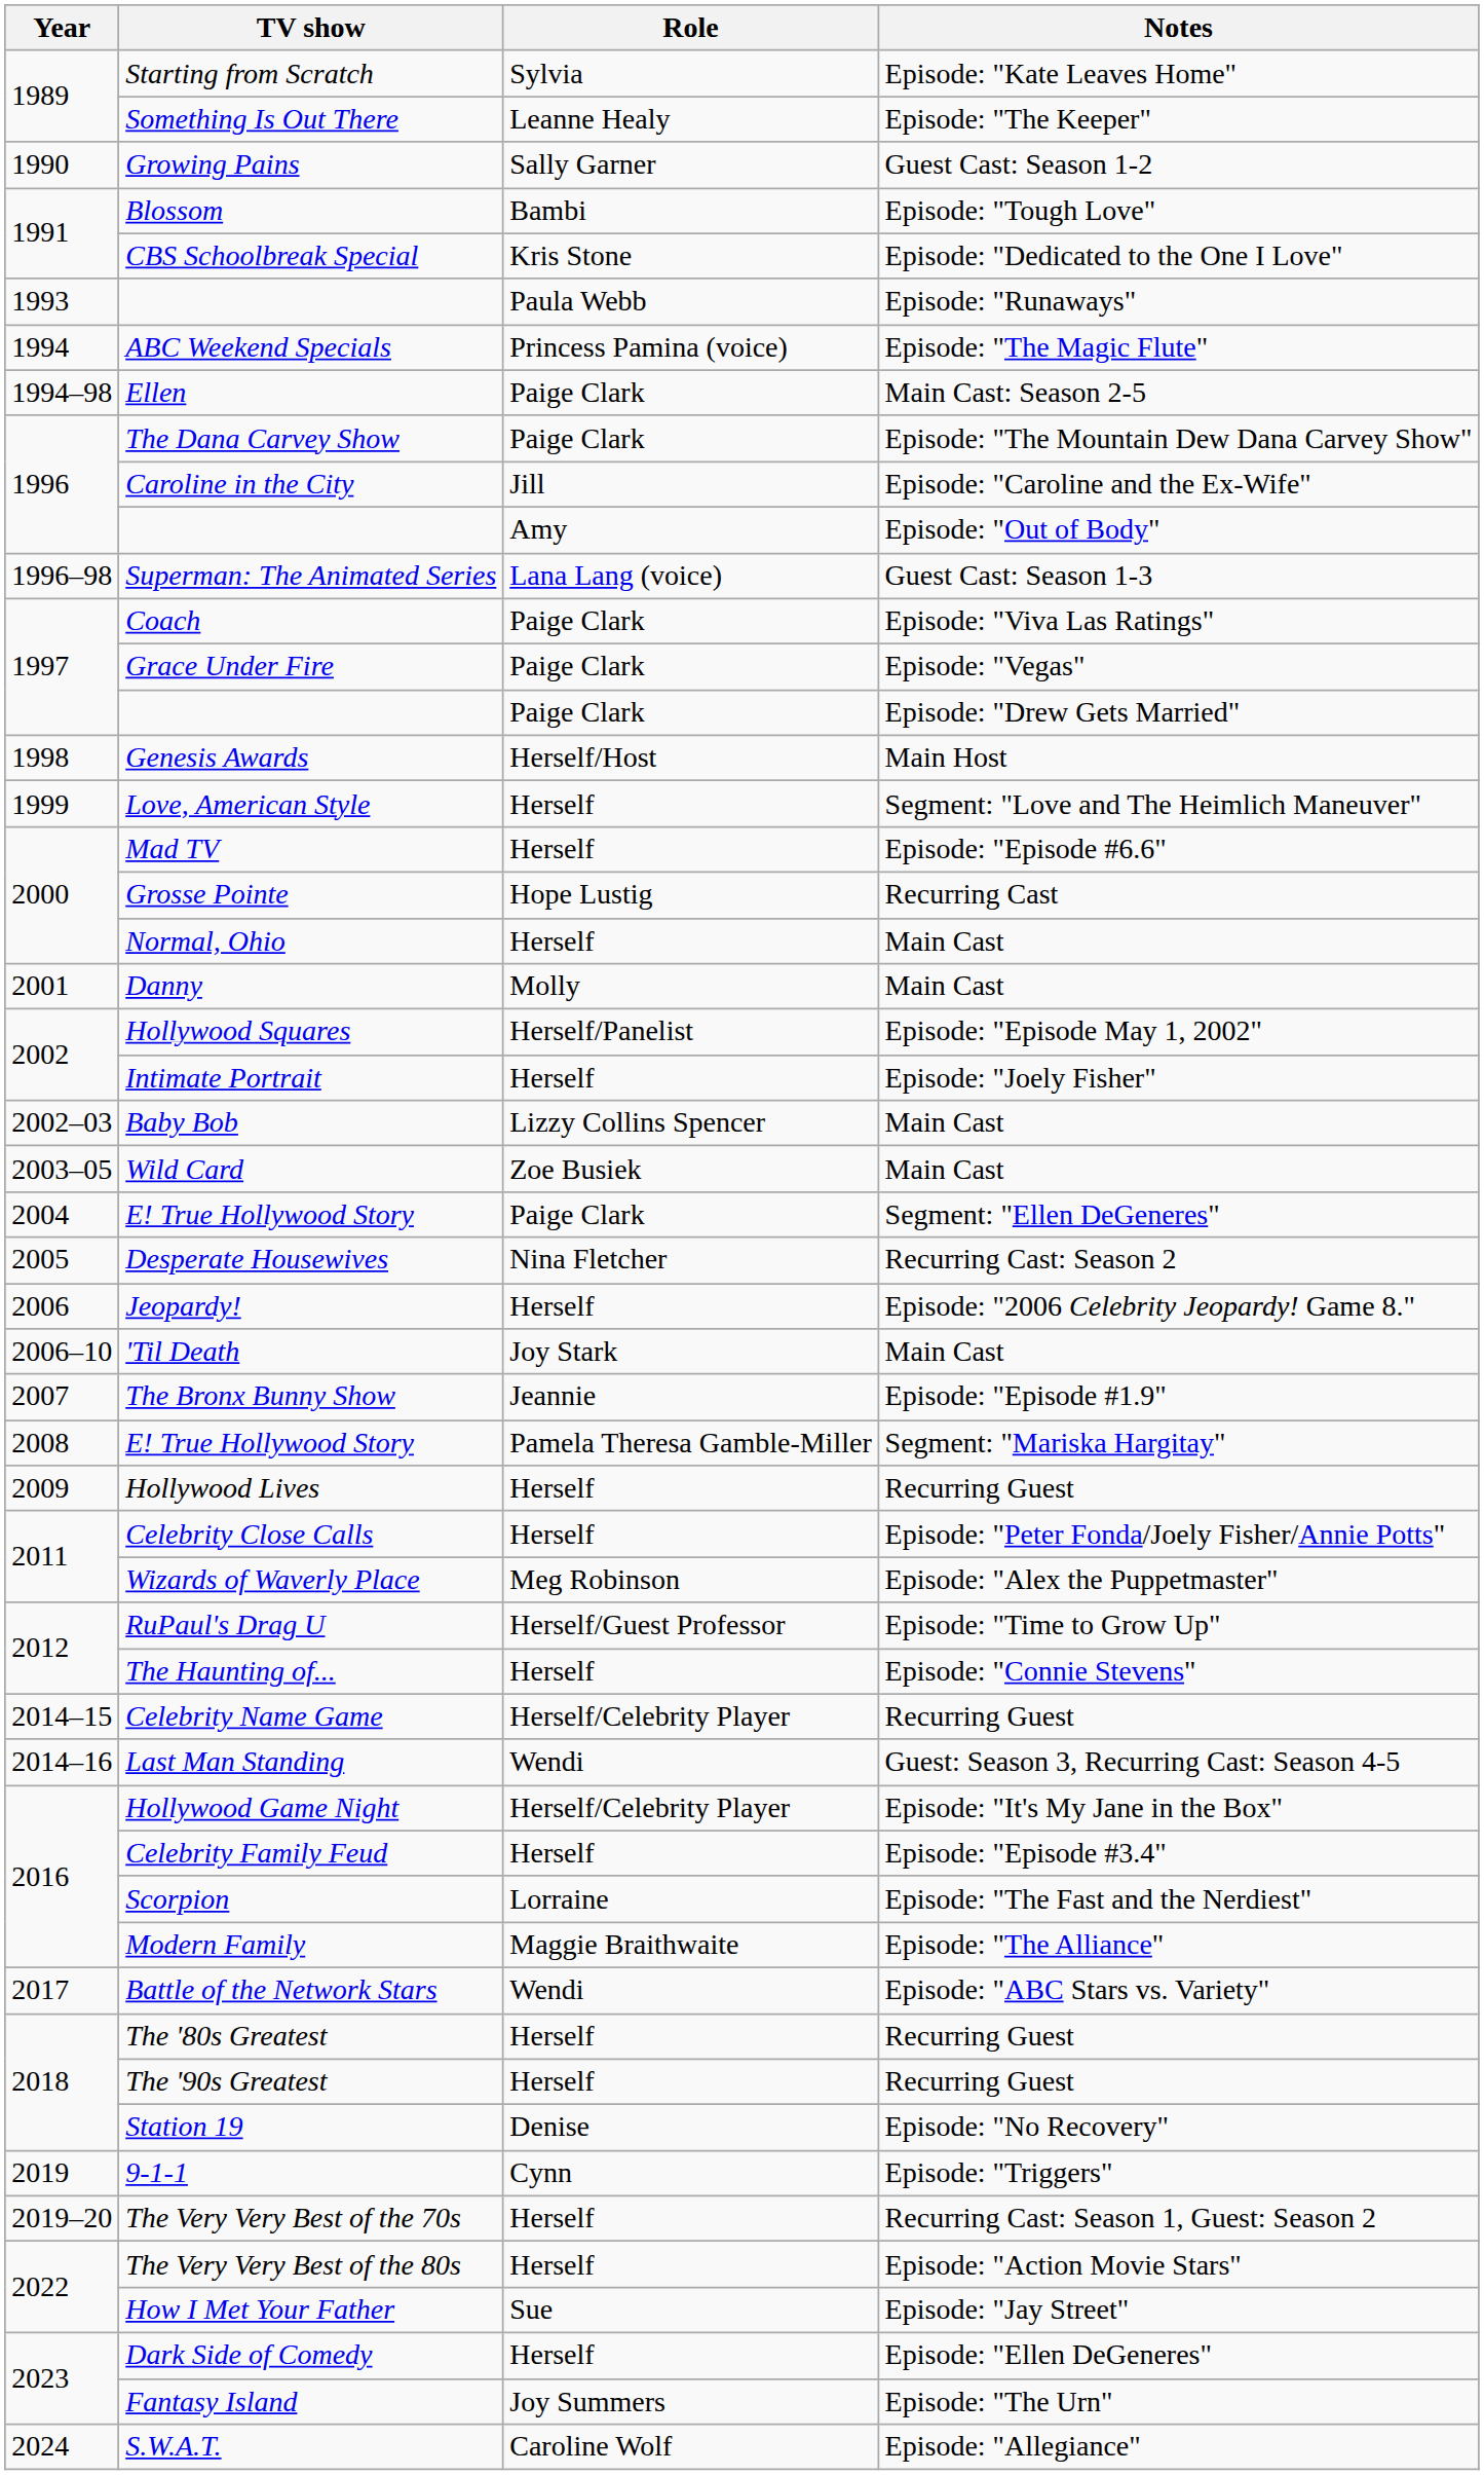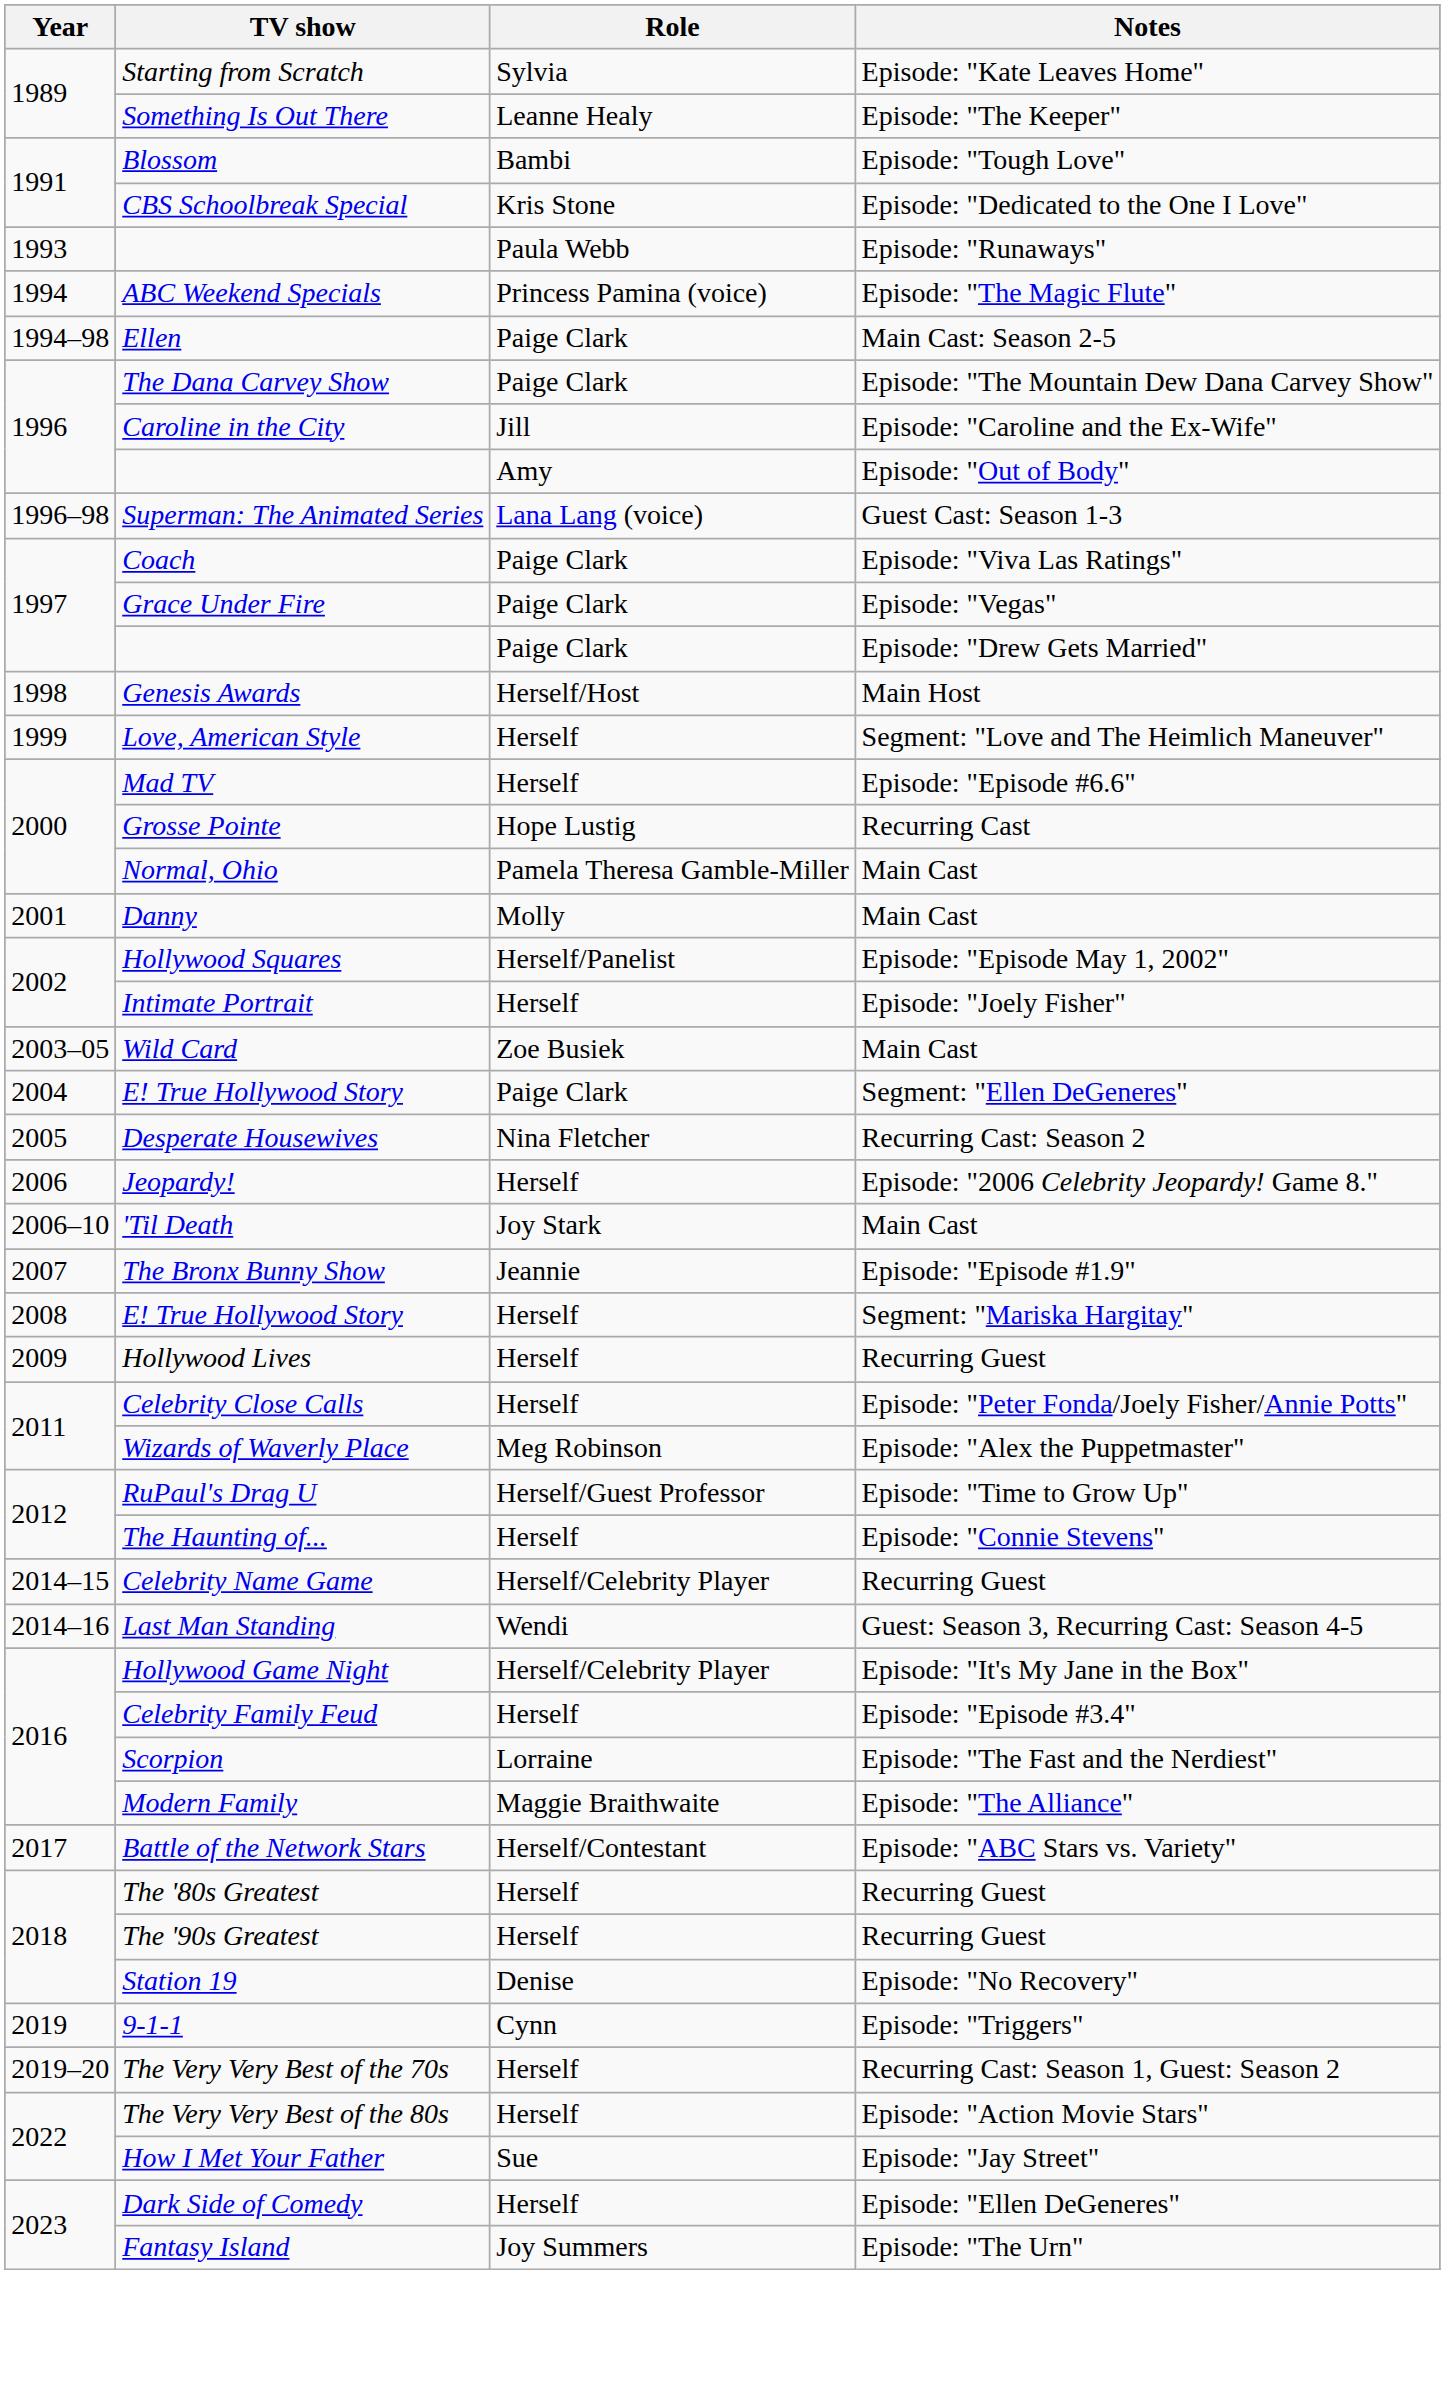- row: 1990 | Growing Pains | Sally Garner | Guest Cast: Season 1-2
Normal, Ohio | Role: Herself -> Pamela Theresa Gamble-Miller
- row: 2002–03 | Baby Bob | Lizzy Collins Spencer | Main Cast
E! True Hollywood Story / Segment: "Mariska Hargitay" | Role: Pamela Theresa Gamble-Miller -> Herself
Battle of the Network Stars | Role: Wendi -> Herself/Contestant
- row: 2024 | S.W.A.T. | Caroline Wolf | Episode: "Allegiance"
